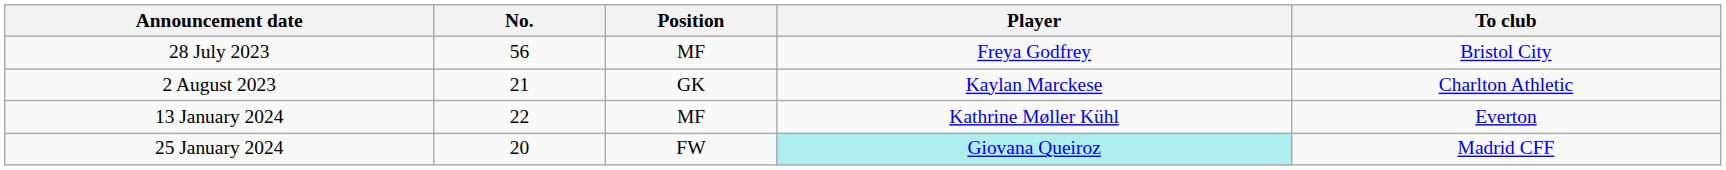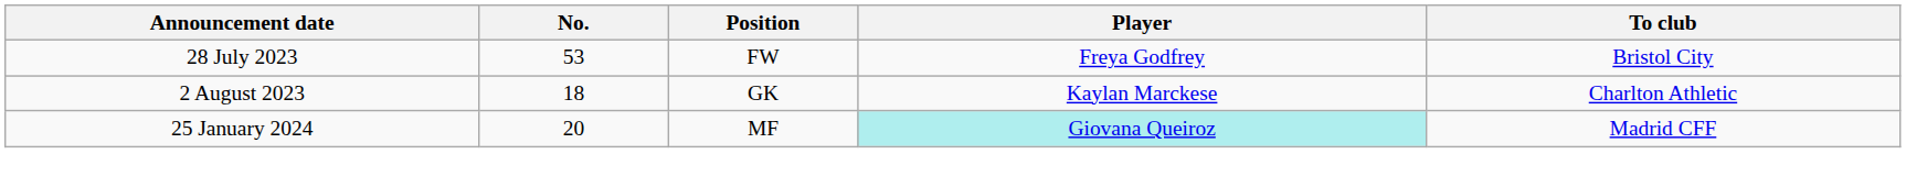28 July 2023 | No.: 56 -> 53
28 July 2023 | Position: MF -> FW
2 August 2023 | No.: 21 -> 18
- row: 13 January 2024 | 22 | MF | Kathrine Møller Kühl | Everton
25 January 2024 | Position: FW -> MF
